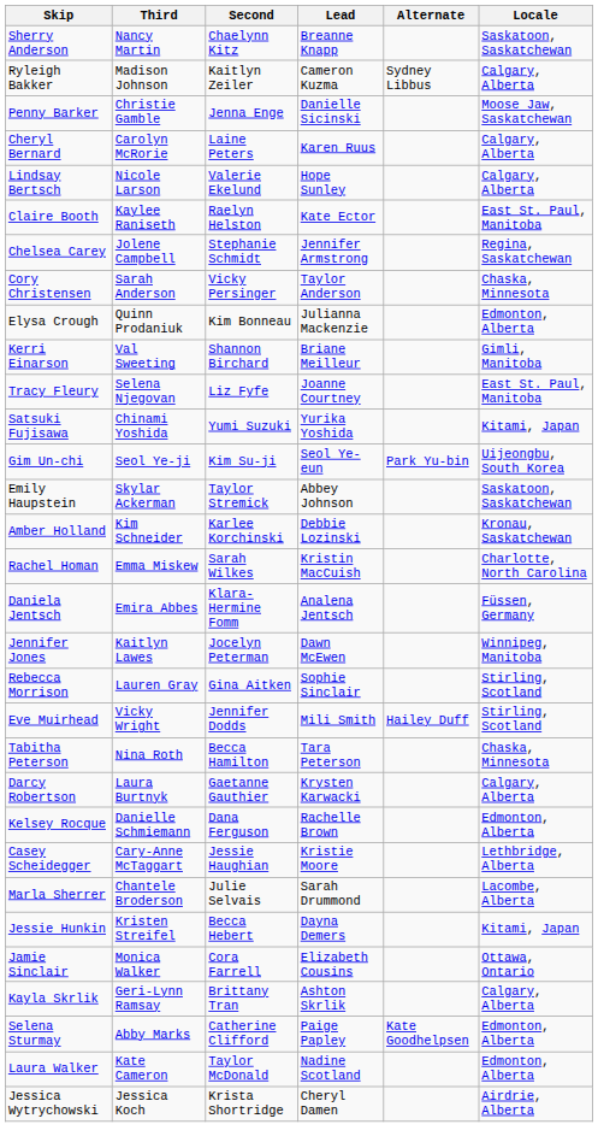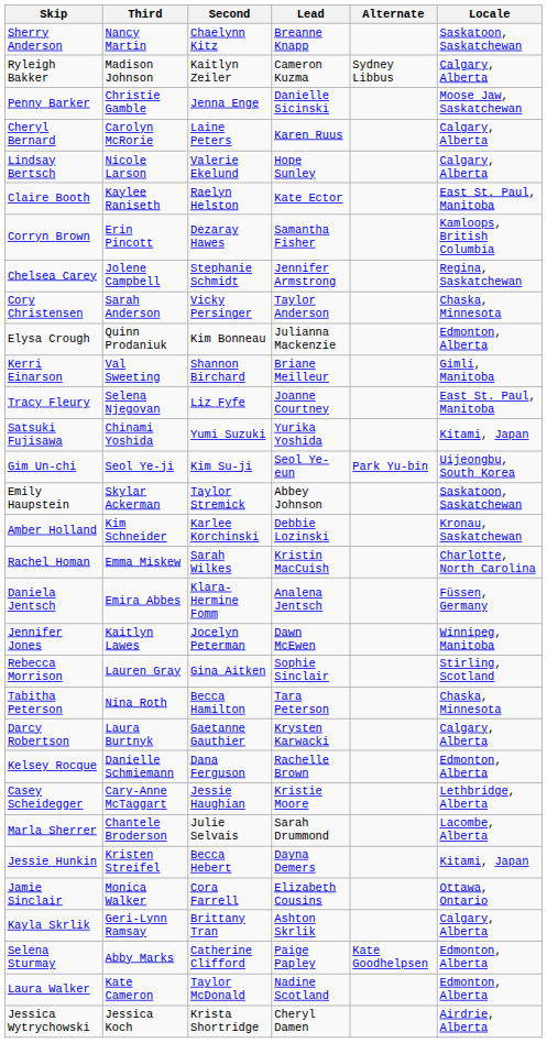+ row: Corryn Brown | Erin Pincott | Dezaray Hawes | Samantha Fisher | Kamloops, British Columbia
- row: Eve Muirhead | Vicky Wright | Jennifer Dodds | Mili Smith | Hailey Duff | Stirling, Scotland
